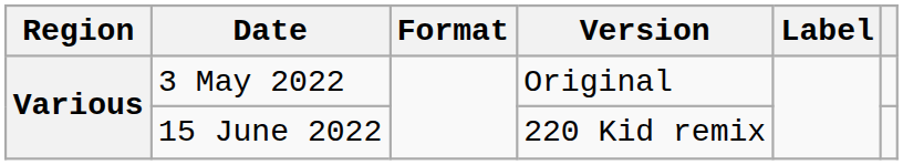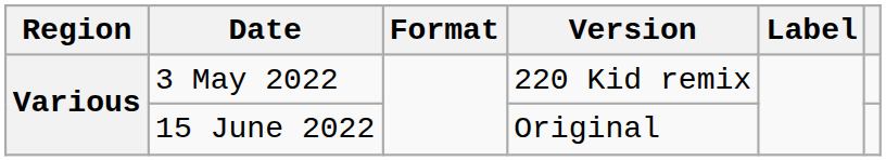3 May 2022 | Version: Original -> 220 Kid remix
15 June 2022 | Version: 220 Kid remix -> Original
